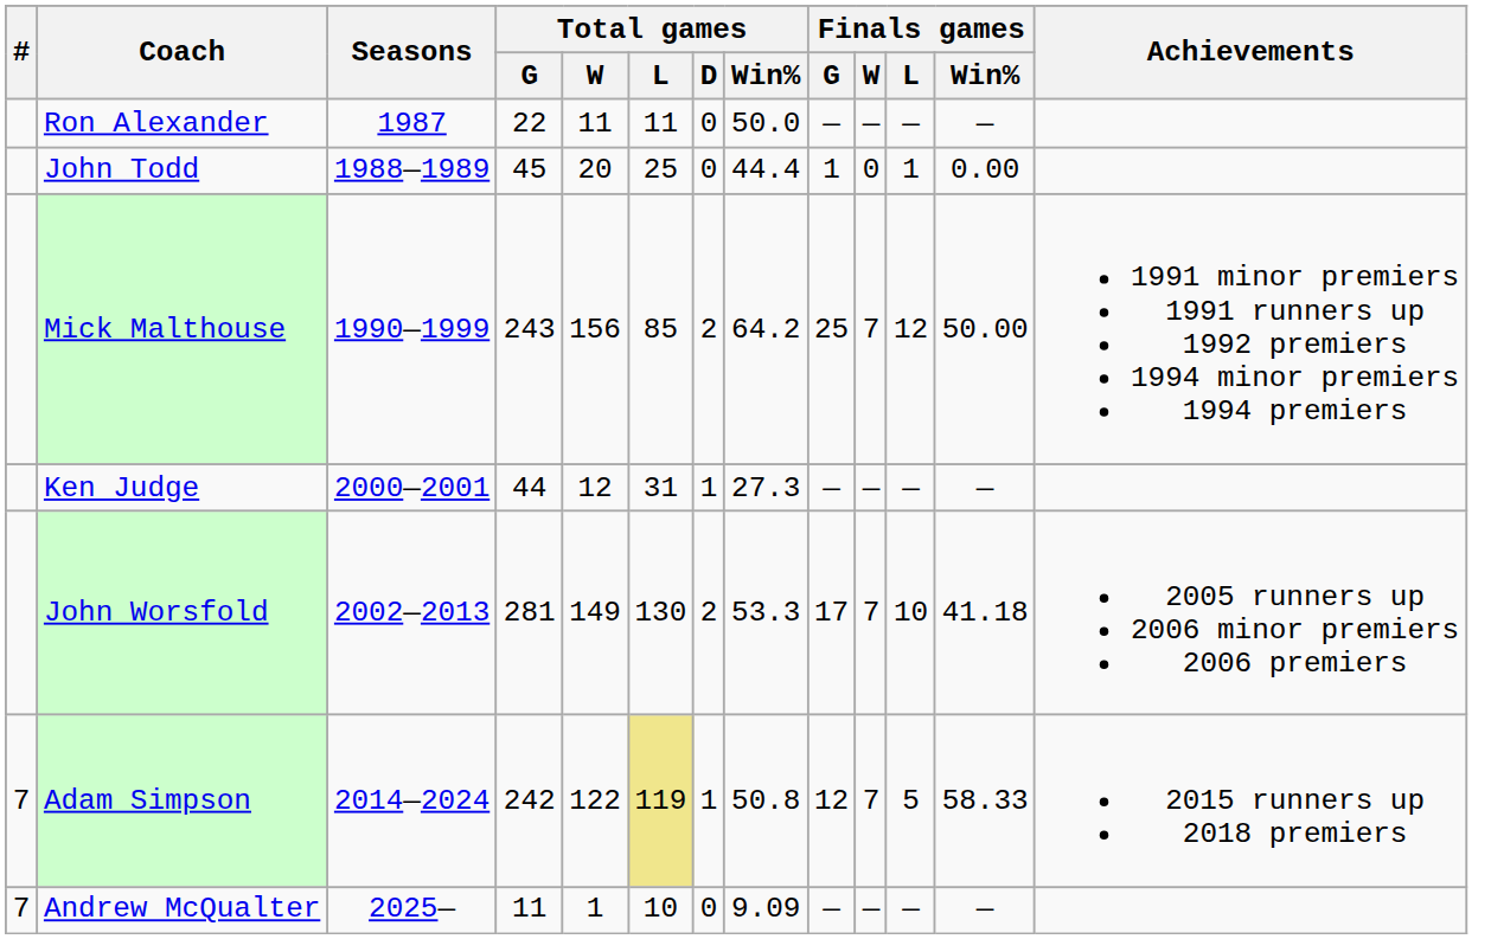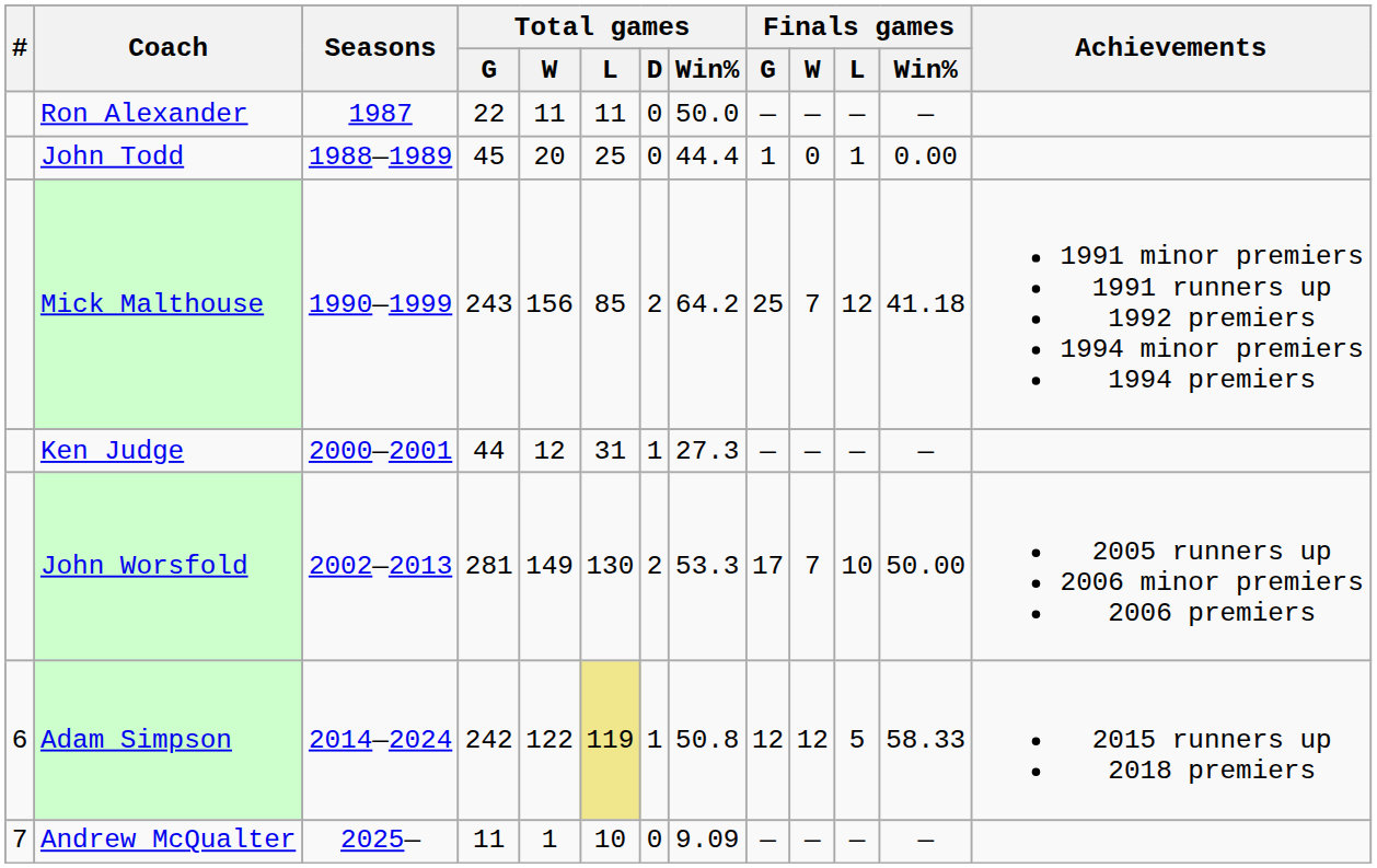Mick Malthouse | Finals games / Win%: 50.00 -> 41.18
John Worsfold | Finals games / Win%: 41.18 -> 50.00
Adam Simpson | #: 7 -> 6
Adam Simpson | Finals games / W: 7 -> 12
